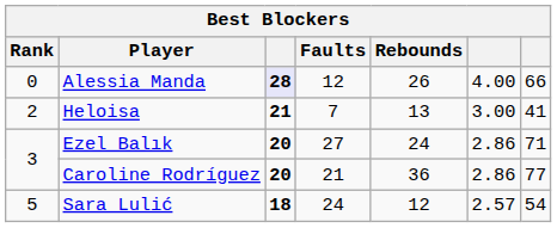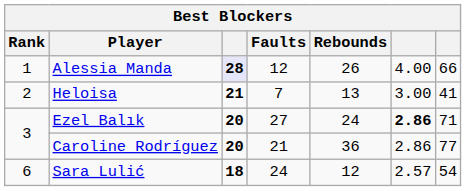Alessia Manda | Rank: 0 -> 1
Ezel Balık | column 6: normal -> bold
Sara Lulić | Rank: 5 -> 6
